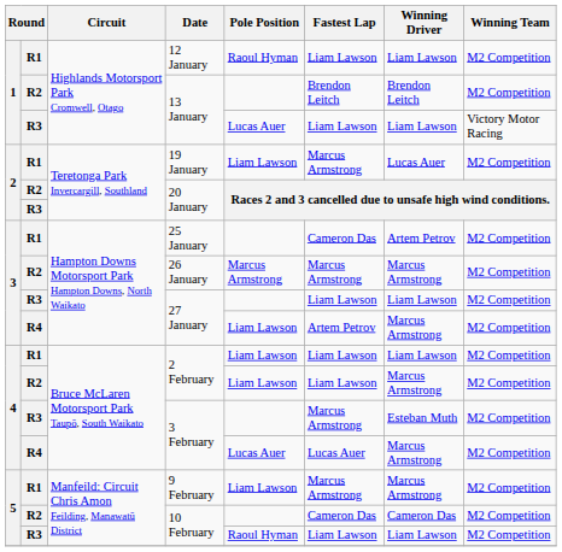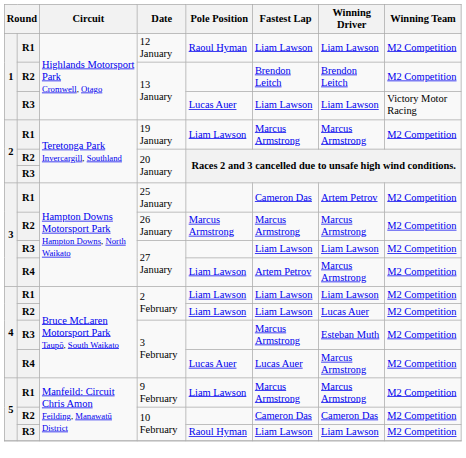19 January | Winning Driver: Lucas Auer -> Marcus Armstrong
R2 / 2 February | Winning Driver: Marcus Armstrong -> Lucas Auer
